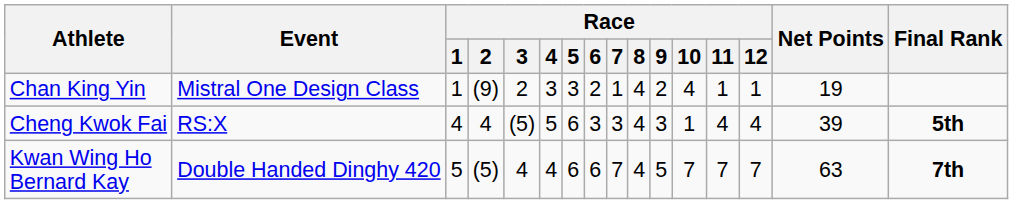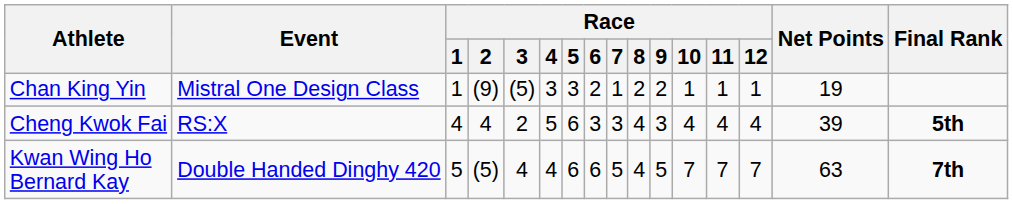Chan King Yin | Race / 3: 2 -> (5)
Chan King Yin | Race / 8: 4 -> 2
Chan King Yin | Race / 10: 4 -> 1
Cheng Kwok Fai | Race / 3: (5) -> 2
Cheng Kwok Fai | Race / 10: 1 -> 4
Kwan Wing Ho Bernard Kay | Race / 7: 7 -> 5
